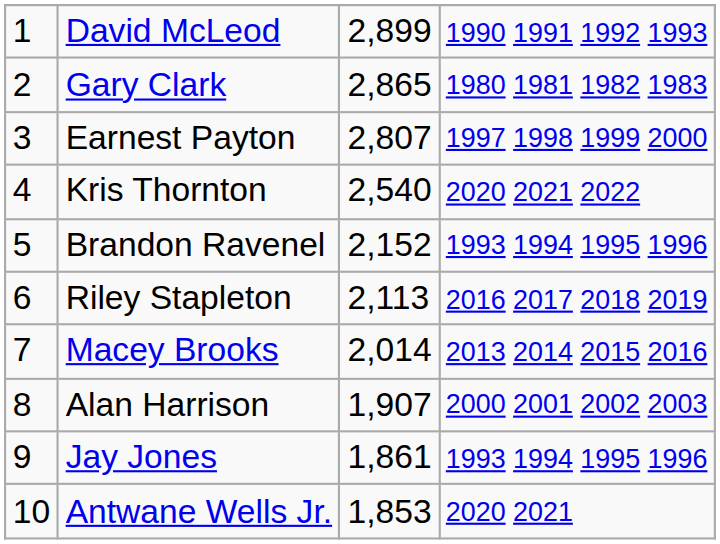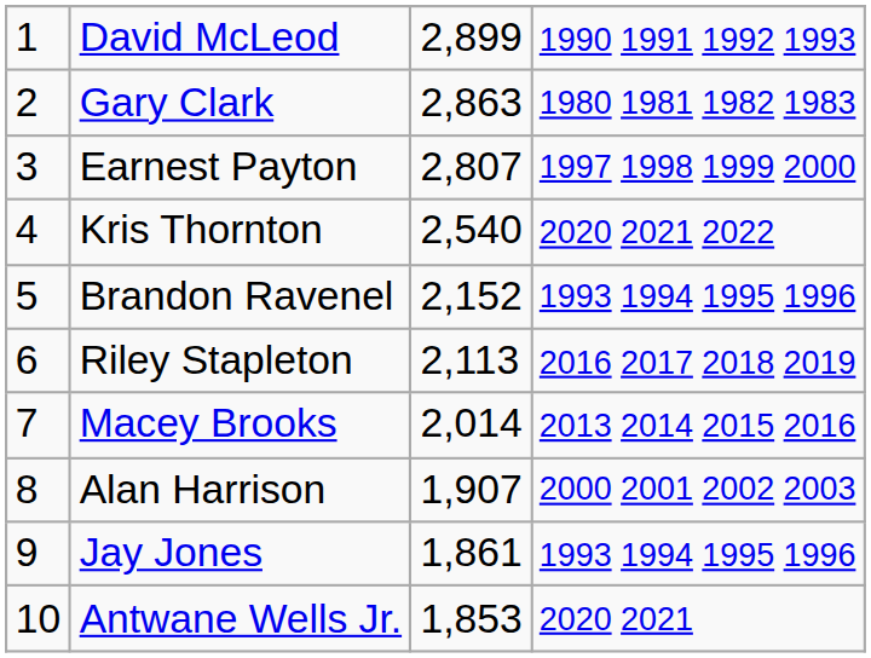Gary Clark | column 3: 2,865 -> 2,863
